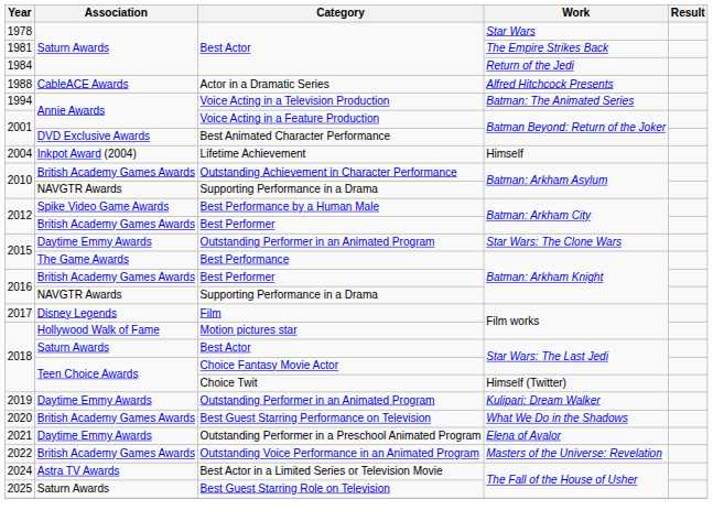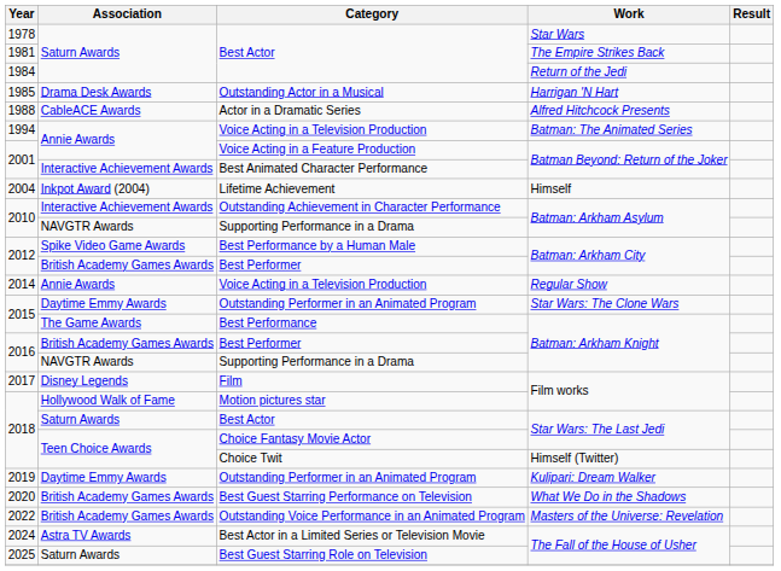+ row: 1985 | Drama Desk Awards | Outstanding Actor in a Musical | Harrigan 'N Hart
Best Animated Character Performance | Association: DVD Exclusive Awards -> Interactive Achievement Awards
Outstanding Achievement in Character Performance | Association: British Academy Games Awards -> Interactive Achievement Awards
+ row: 2014 | Annie Awards | Voice Acting in a Television Production | Regular Show
- row: 2021 | Daytime Emmy Awards | Outstanding Performer in a Preschool Animated Program | Elena of Avalor
